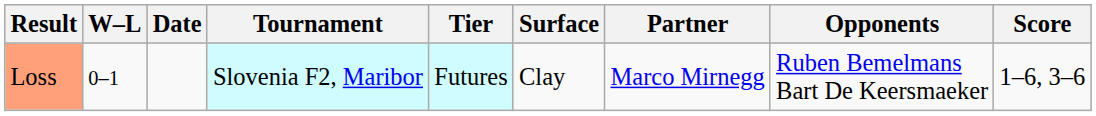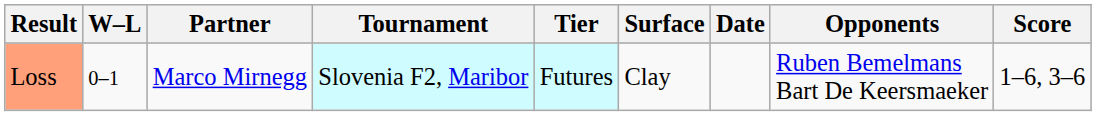columns swapped: Date <-> Partner
